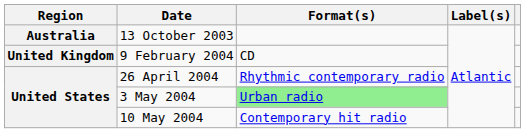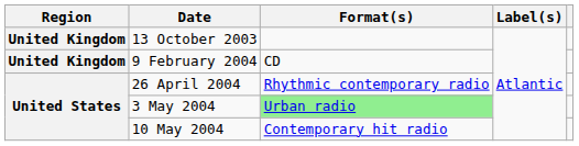13 October 2003 | Region: Australia -> United Kingdom
